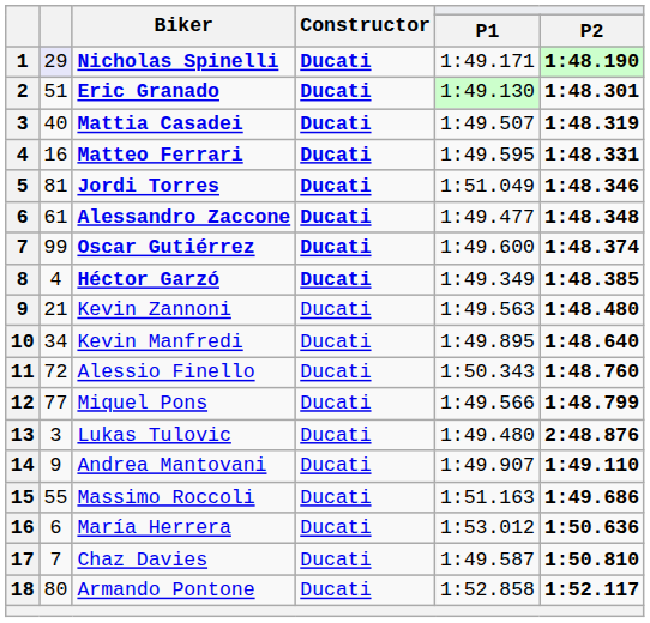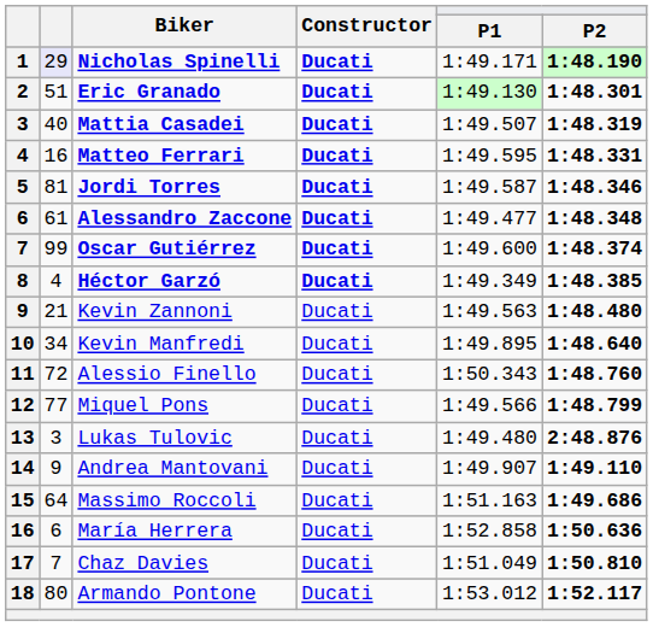Jordi Torres | P1: 1:51.049 -> 1:49.587
Massimo Roccoli | column 2: 55 -> 64
María Herrera | P1: 1:53.012 -> 1:52.858
Chaz Davies | P1: 1:49.587 -> 1:51.049
Armando Pontone | P1: 1:52.858 -> 1:53.012
